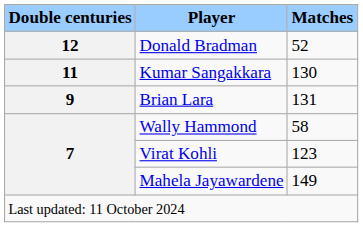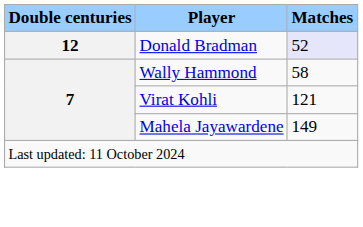Donald Bradman | Matches: no background -> lavender background
- row: 11 | Kumar Sangakkara | 130
- row: 9 | Brian Lara | 131
Virat Kohli | Matches: 123 -> 121
